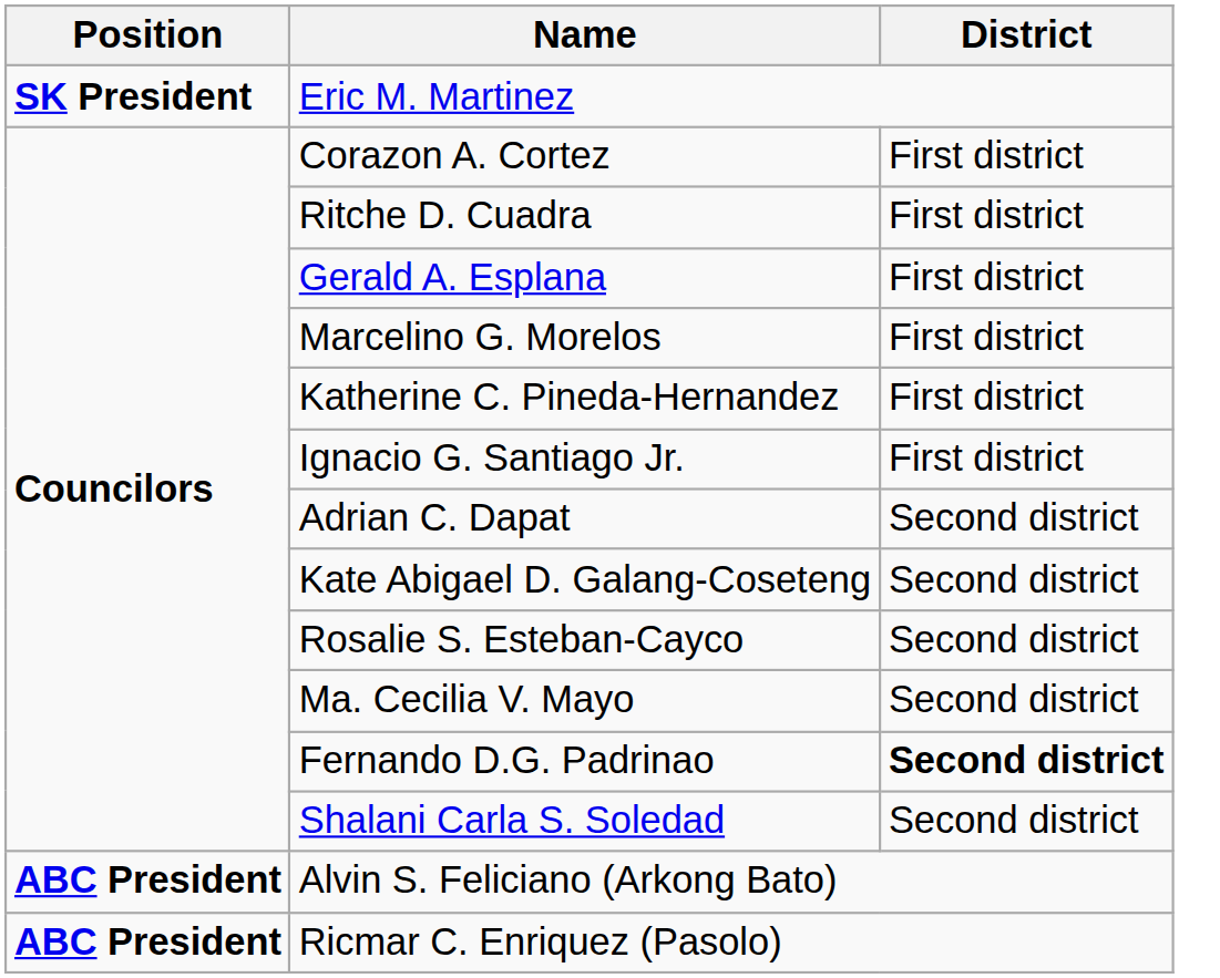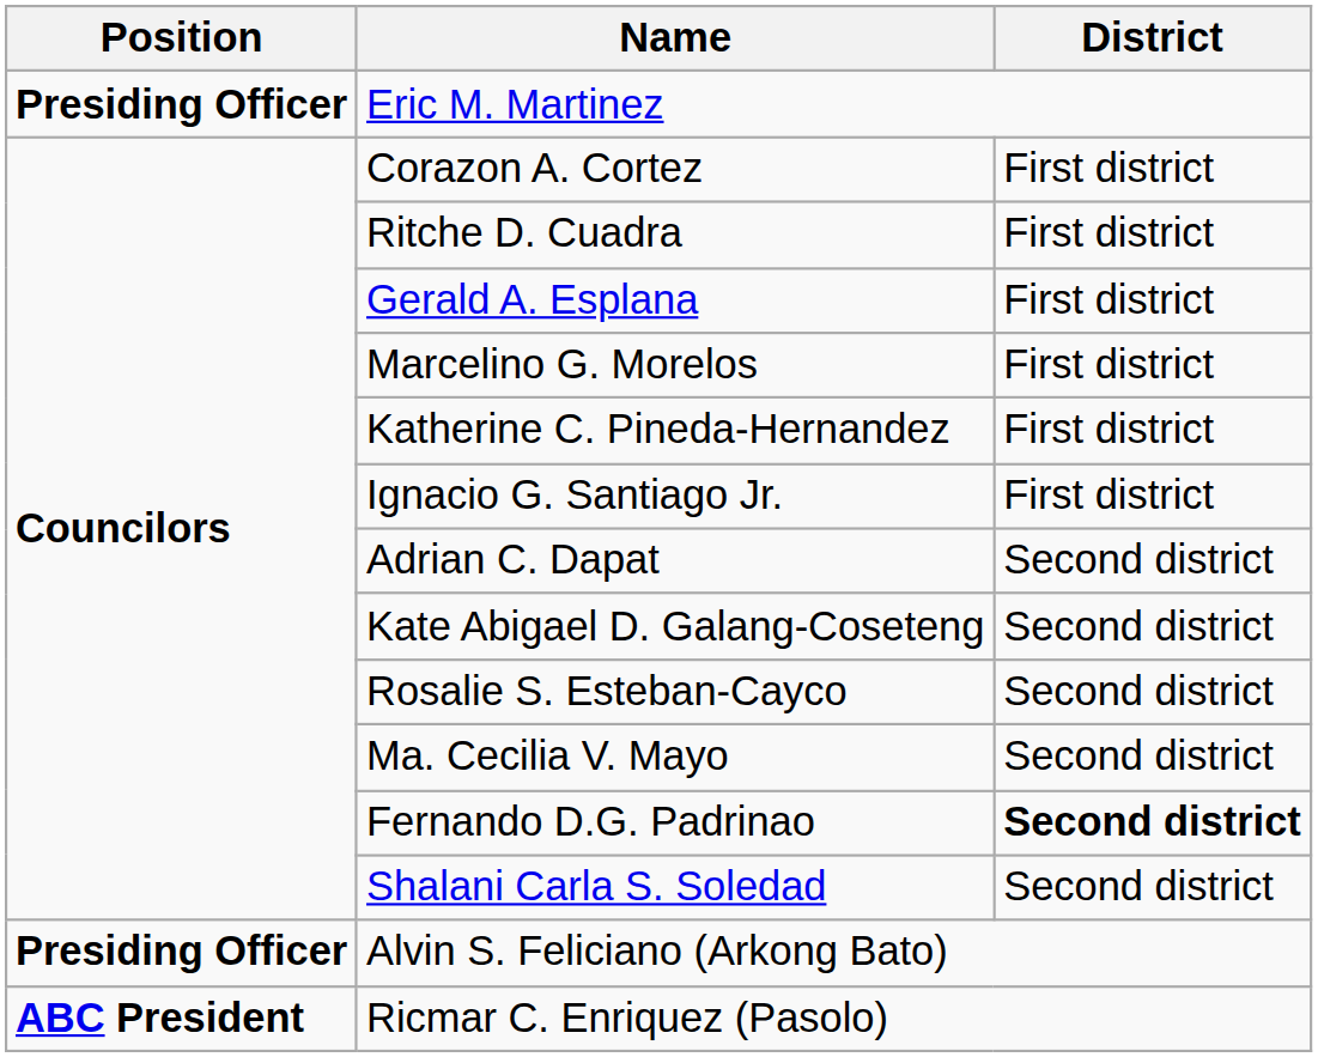Eric M. Martinez | Position: SK President -> Presiding Officer
Alvin S. Feliciano (Arkong Bato) | Position: ABC President -> Presiding Officer
